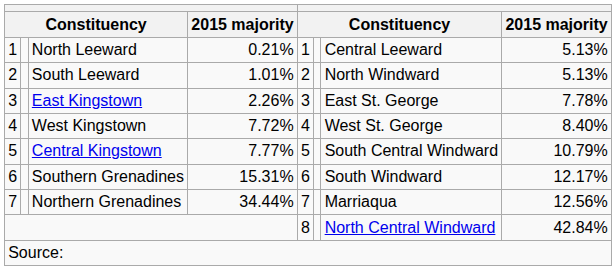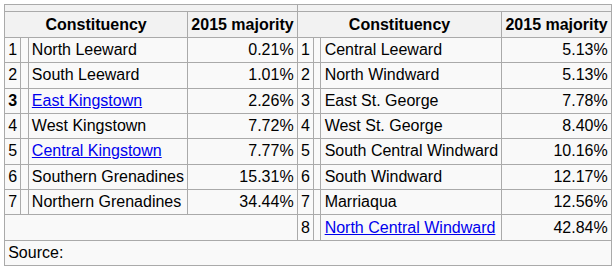East Kingstown | column 1: normal -> bold
Central Kingstown | column 8: 10.79% -> 10.16%
